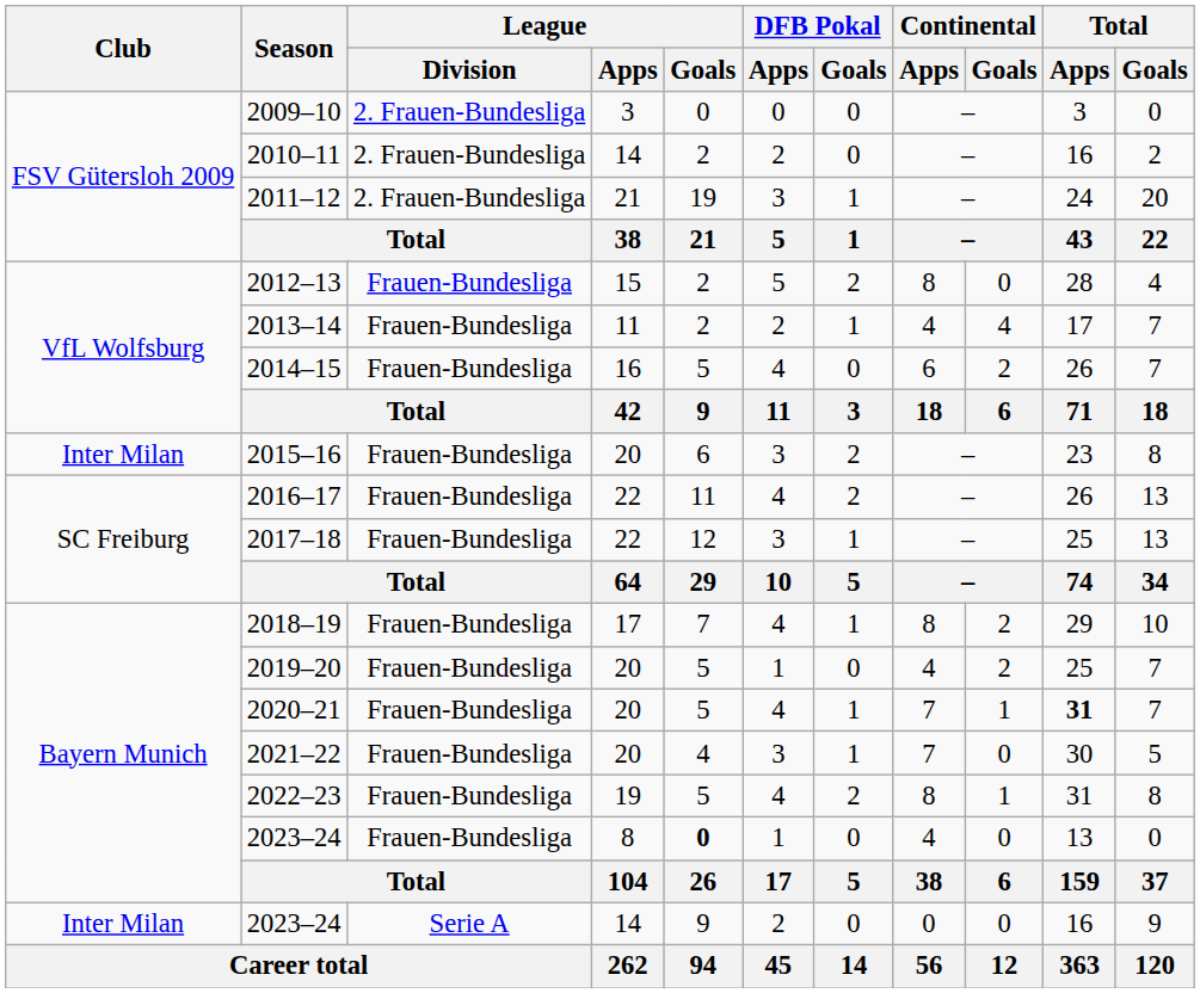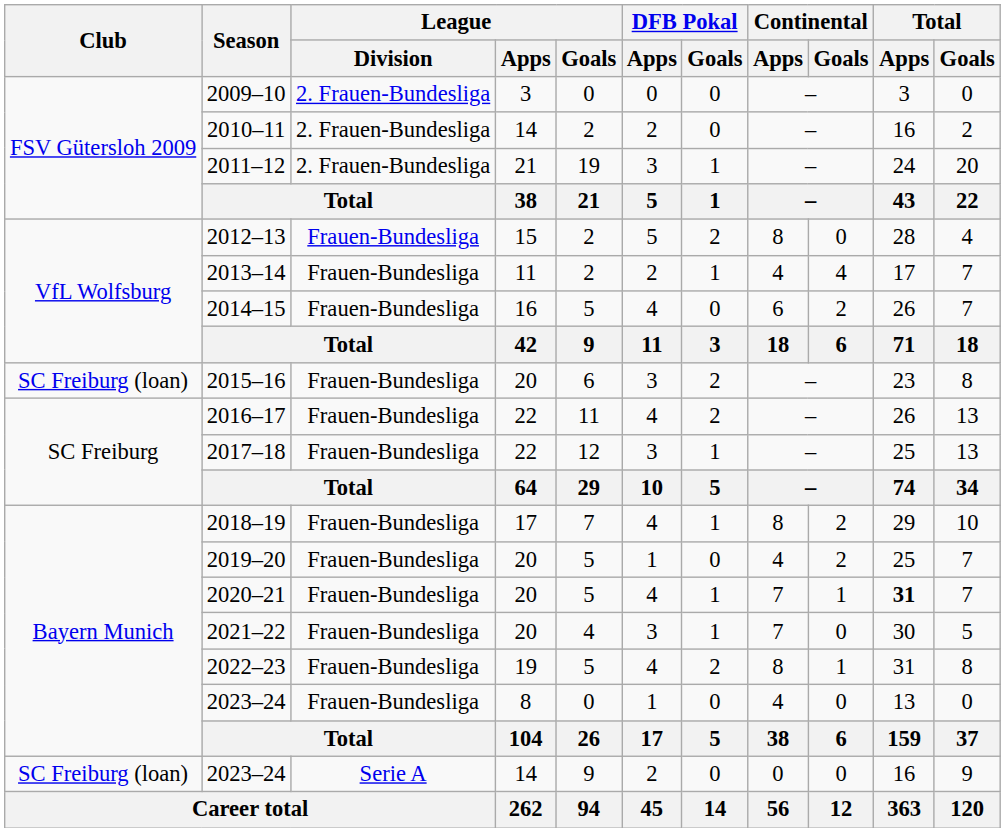2015–16 | Club: Inter Milan -> SC Freiburg (loan)
2023–24 / 8 | League / Goals: bold -> normal
2023–24 / 14 | Club: Inter Milan -> SC Freiburg (loan)
